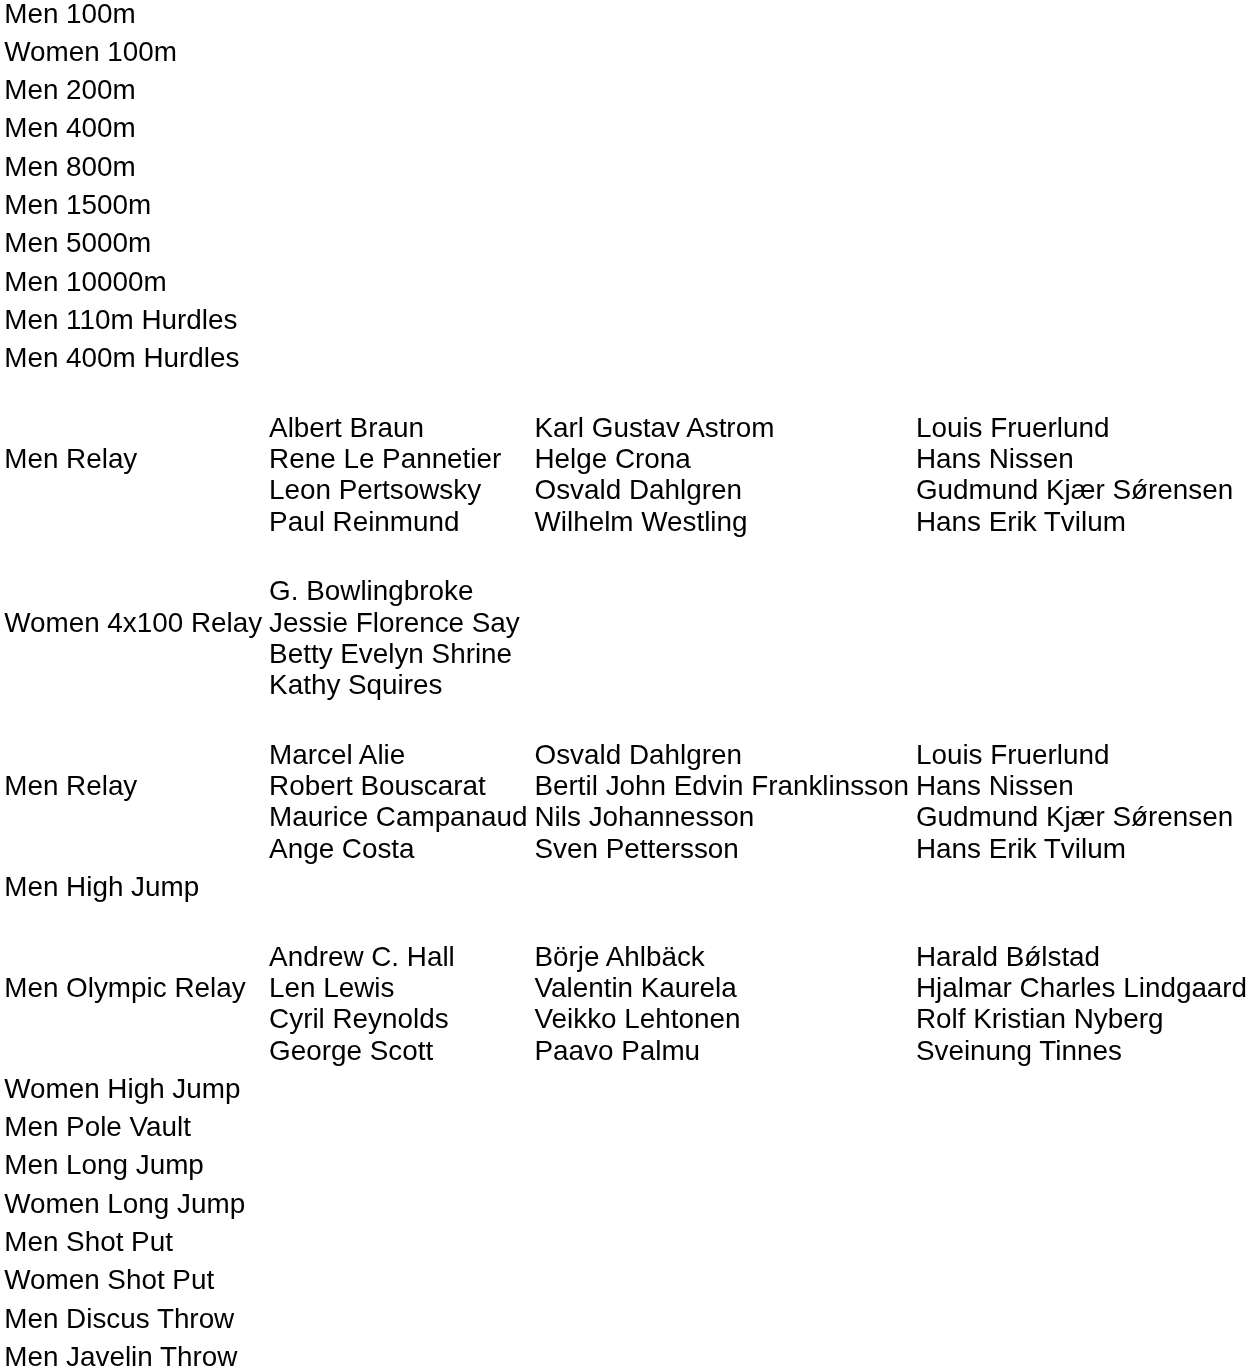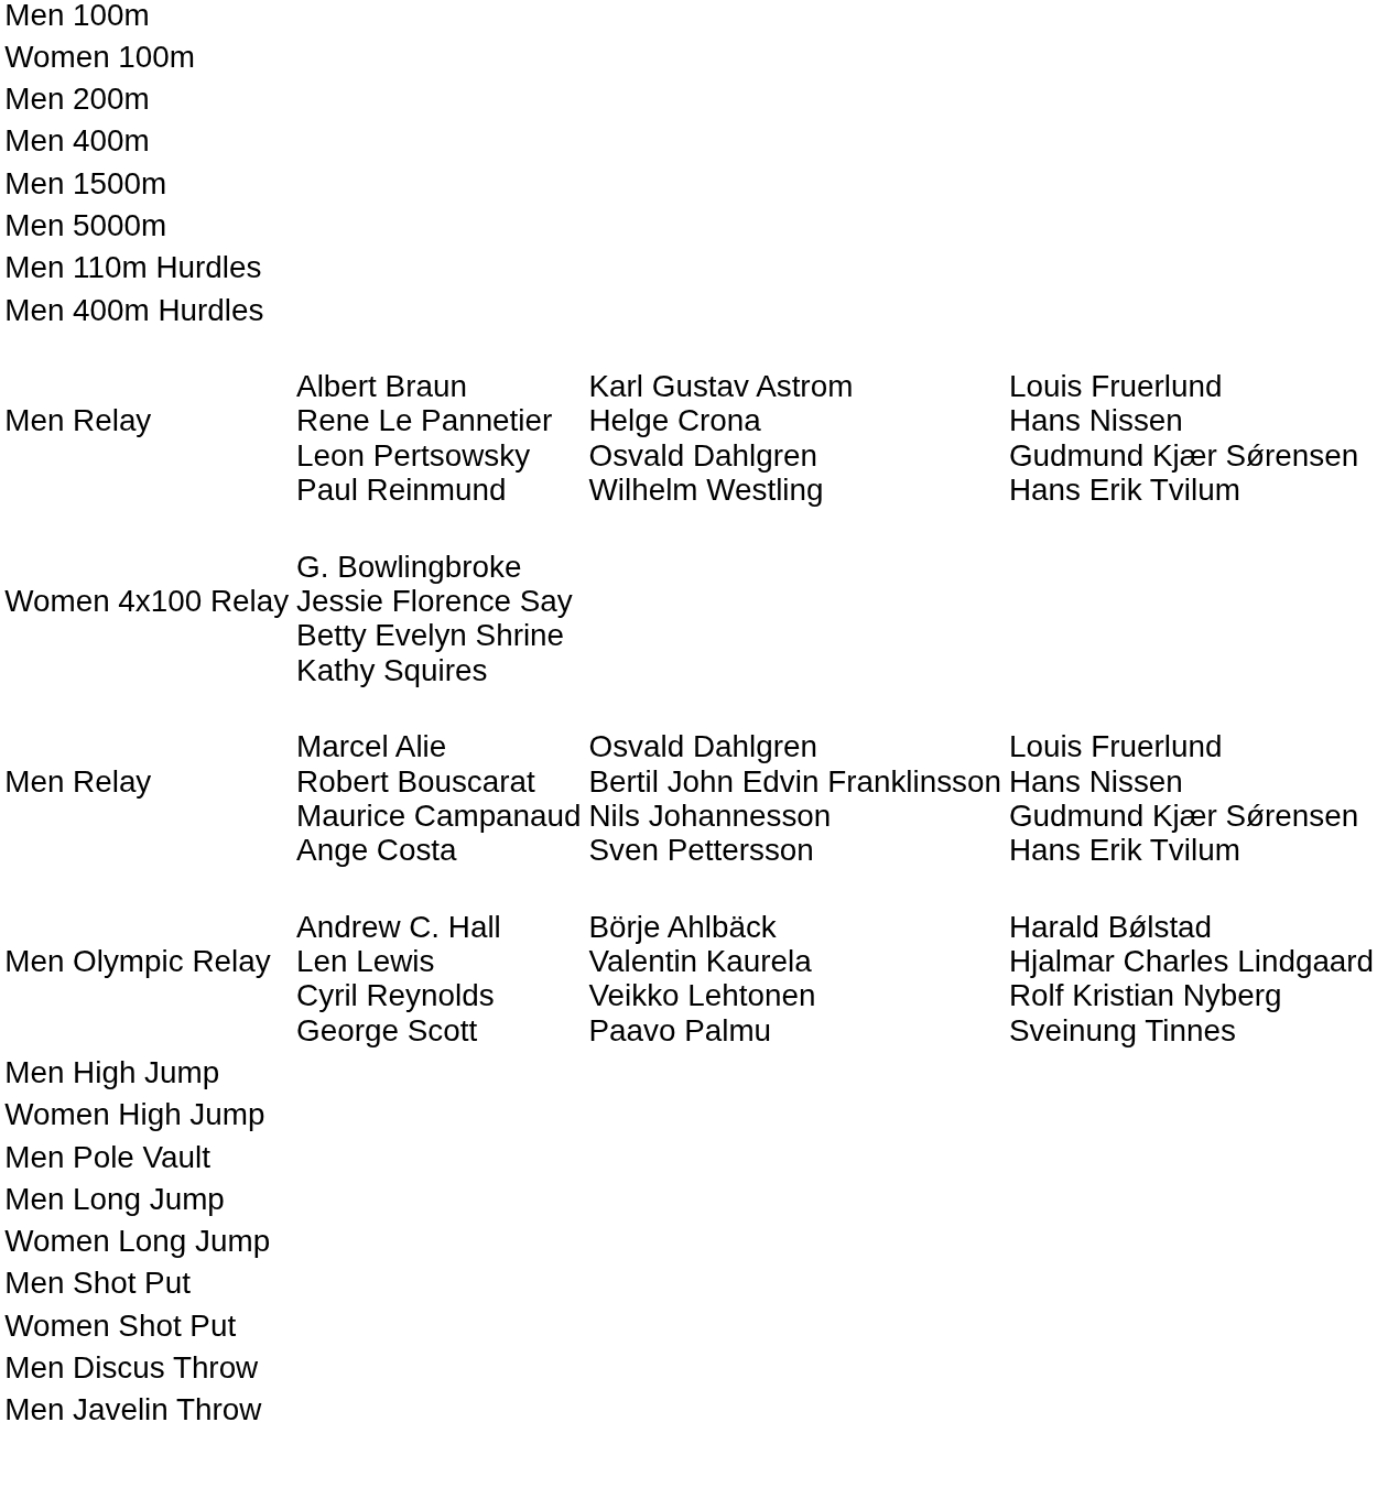- row: Men 800m
- row: Men 10000m
rows swapped: Men Olympic Relay <-> Men High Jump
